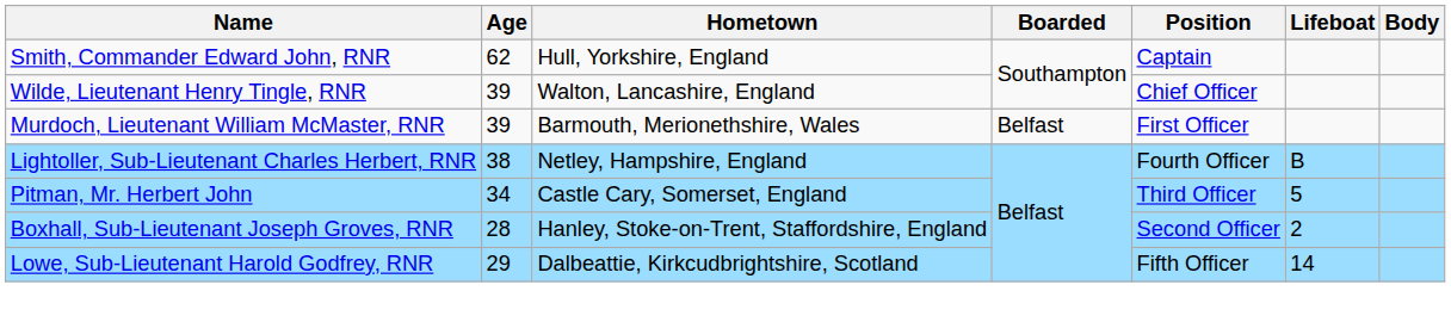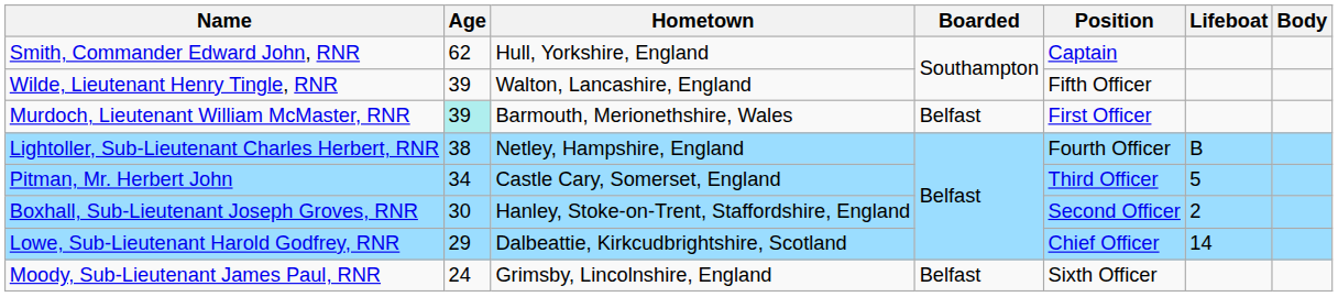Wilde, Lieutenant Henry Tingle, RNR | Position: Chief Officer -> Fifth Officer
Murdoch, Lieutenant William McMaster, RNR | Age: no background -> paleturquoise background
Boxhall, Sub-Lieutenant Joseph Groves, RNR | Age: 28 -> 30
Lowe, Sub-Lieutenant Harold Godfrey, RNR | Position: Fifth Officer -> Chief Officer
+ row: Moody, Sub-Lieutenant James Paul, RNR | 24 | Grimsby, Lincolnshire, England | Belfast | Sixth Officer
